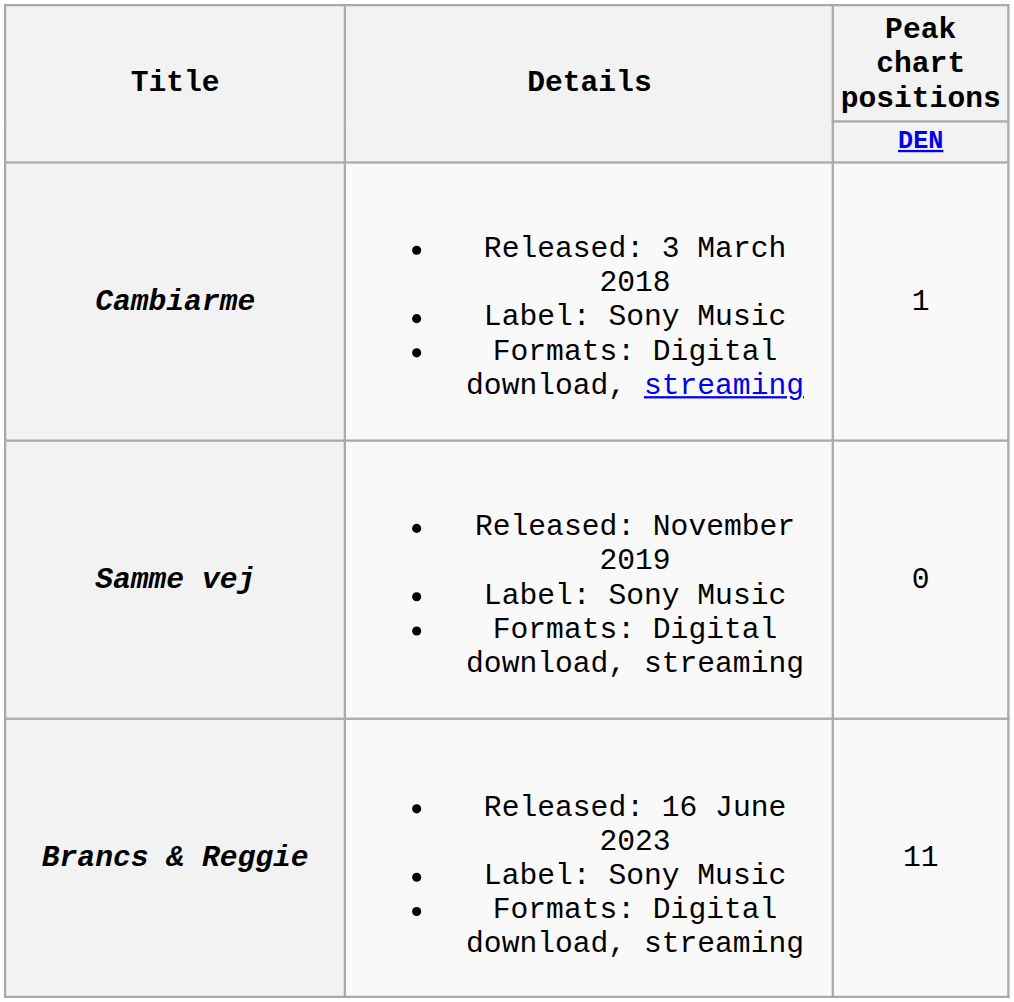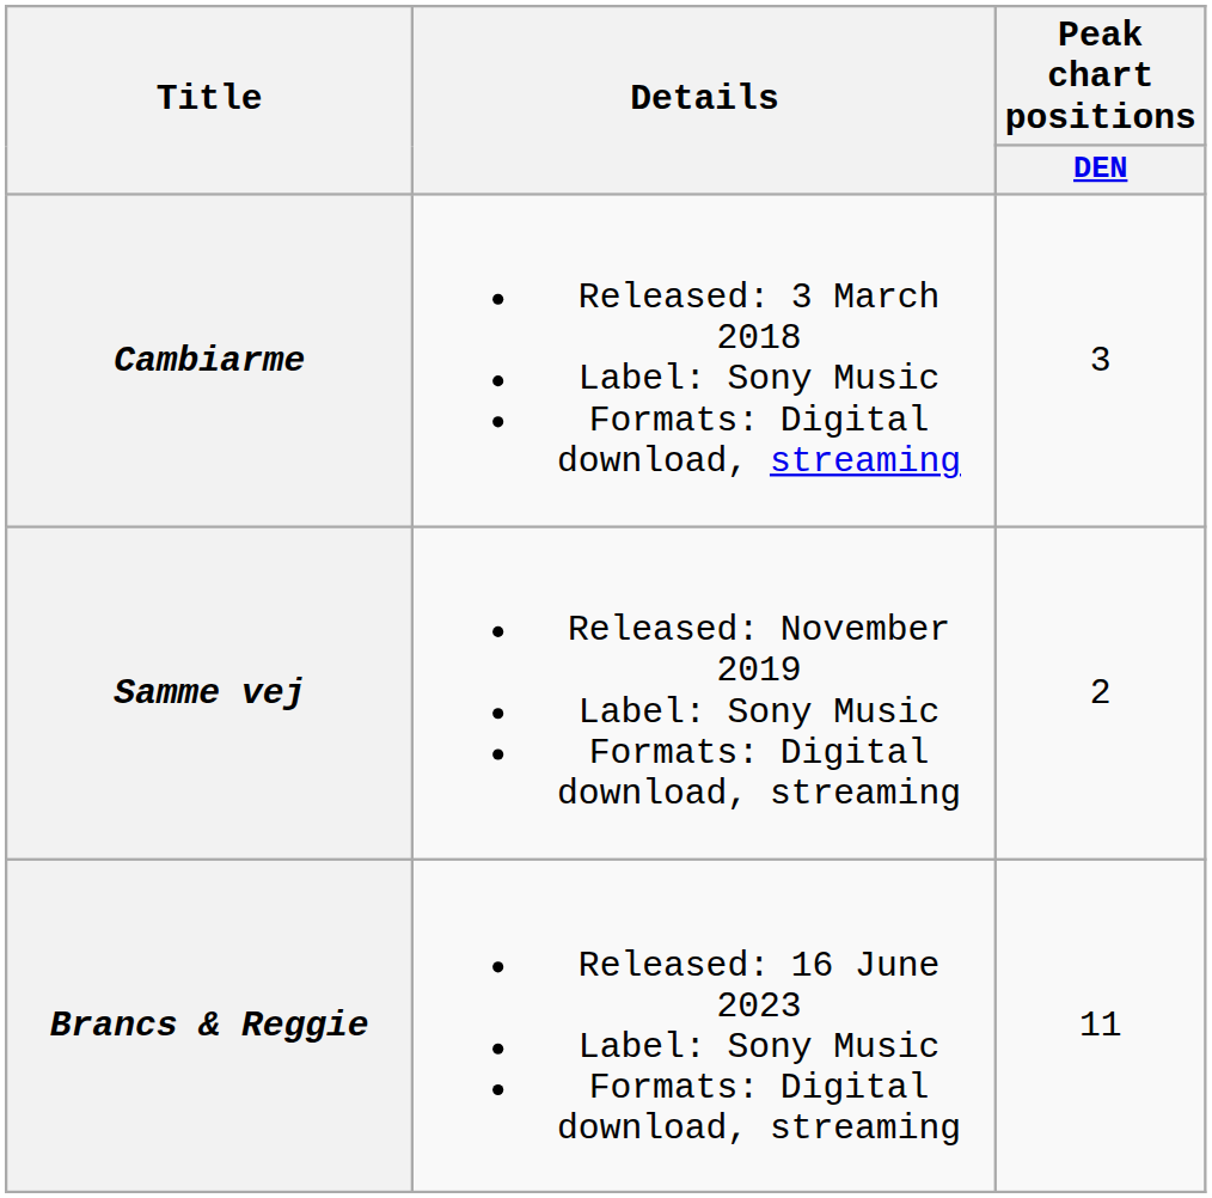Cambiarme | Peak chart positions / DEN: 1 -> 3
Samme vej | Peak chart positions / DEN: 0 -> 2
